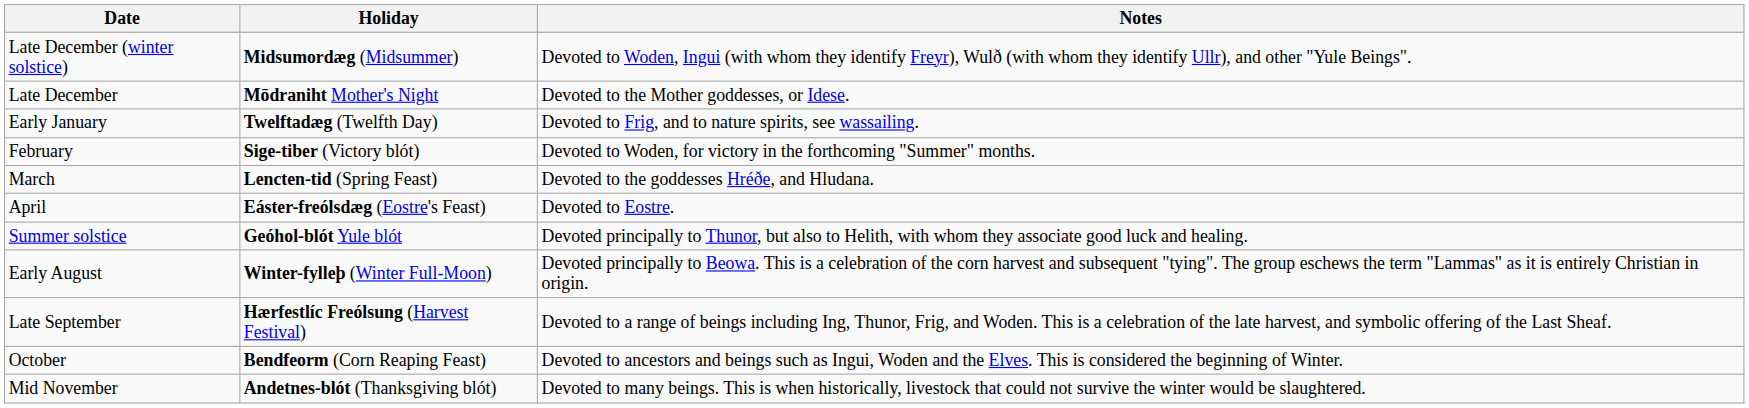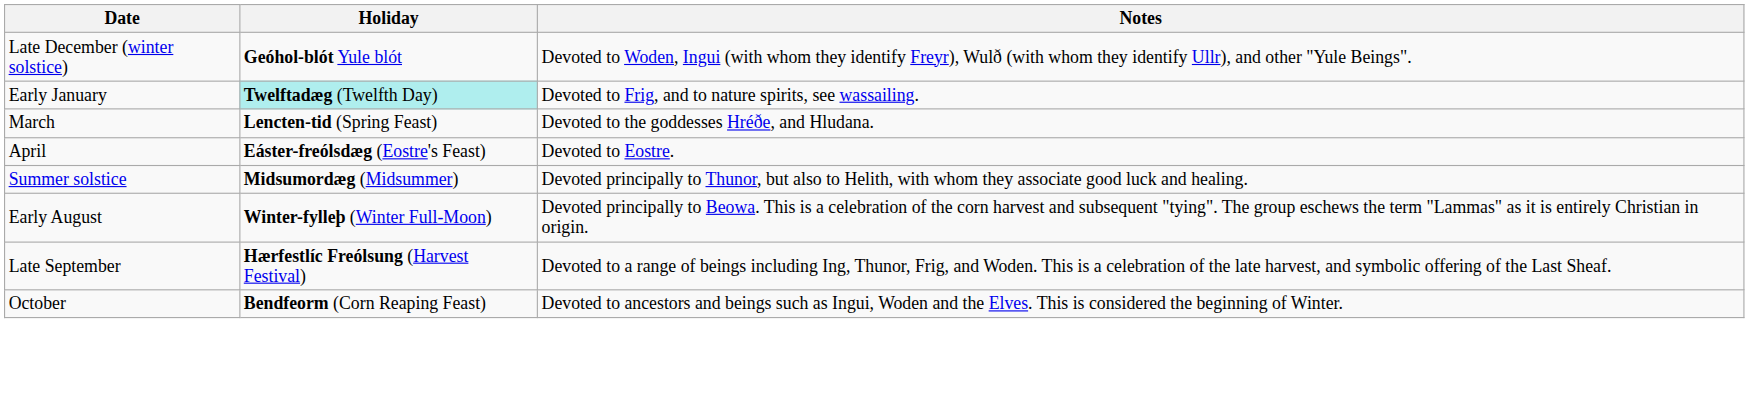Late December (winter solstice) | Holiday: Midsumordæg (Midsummer) -> Geóhol-blót Yule blót
- row: Late December | Mōdraniht Mother's Night | Devoted to the Mother goddesses, or Idese.
Early January | Holiday: no background -> paleturquoise background
- row: February | Sige-tiber (Victory blót) | Devoted to Woden, for victory in the forthcoming "Summer" months.
Summer solstice | Holiday: Geóhol-blót Yule blót -> Midsumordæg (Midsummer)
- row: Mid November | Andetnes-blót (Thanksgiving blót) | Devoted to many beings. This is when historically, livestock that could not survive the winter would be slaughtered.
